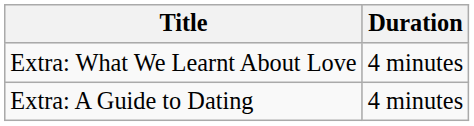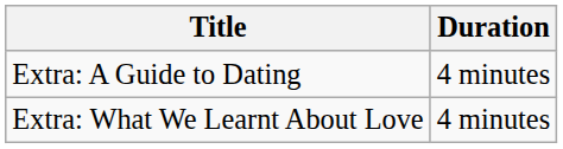rows swapped: Extra: What We Learnt About Love <-> Extra: A Guide to Dating
